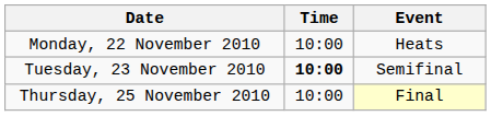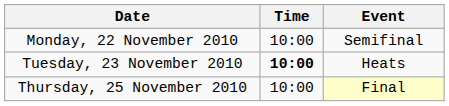Monday, 22 November 2010 | Event: Heats -> Semifinal
Tuesday, 23 November 2010 | Event: Semifinal -> Heats
